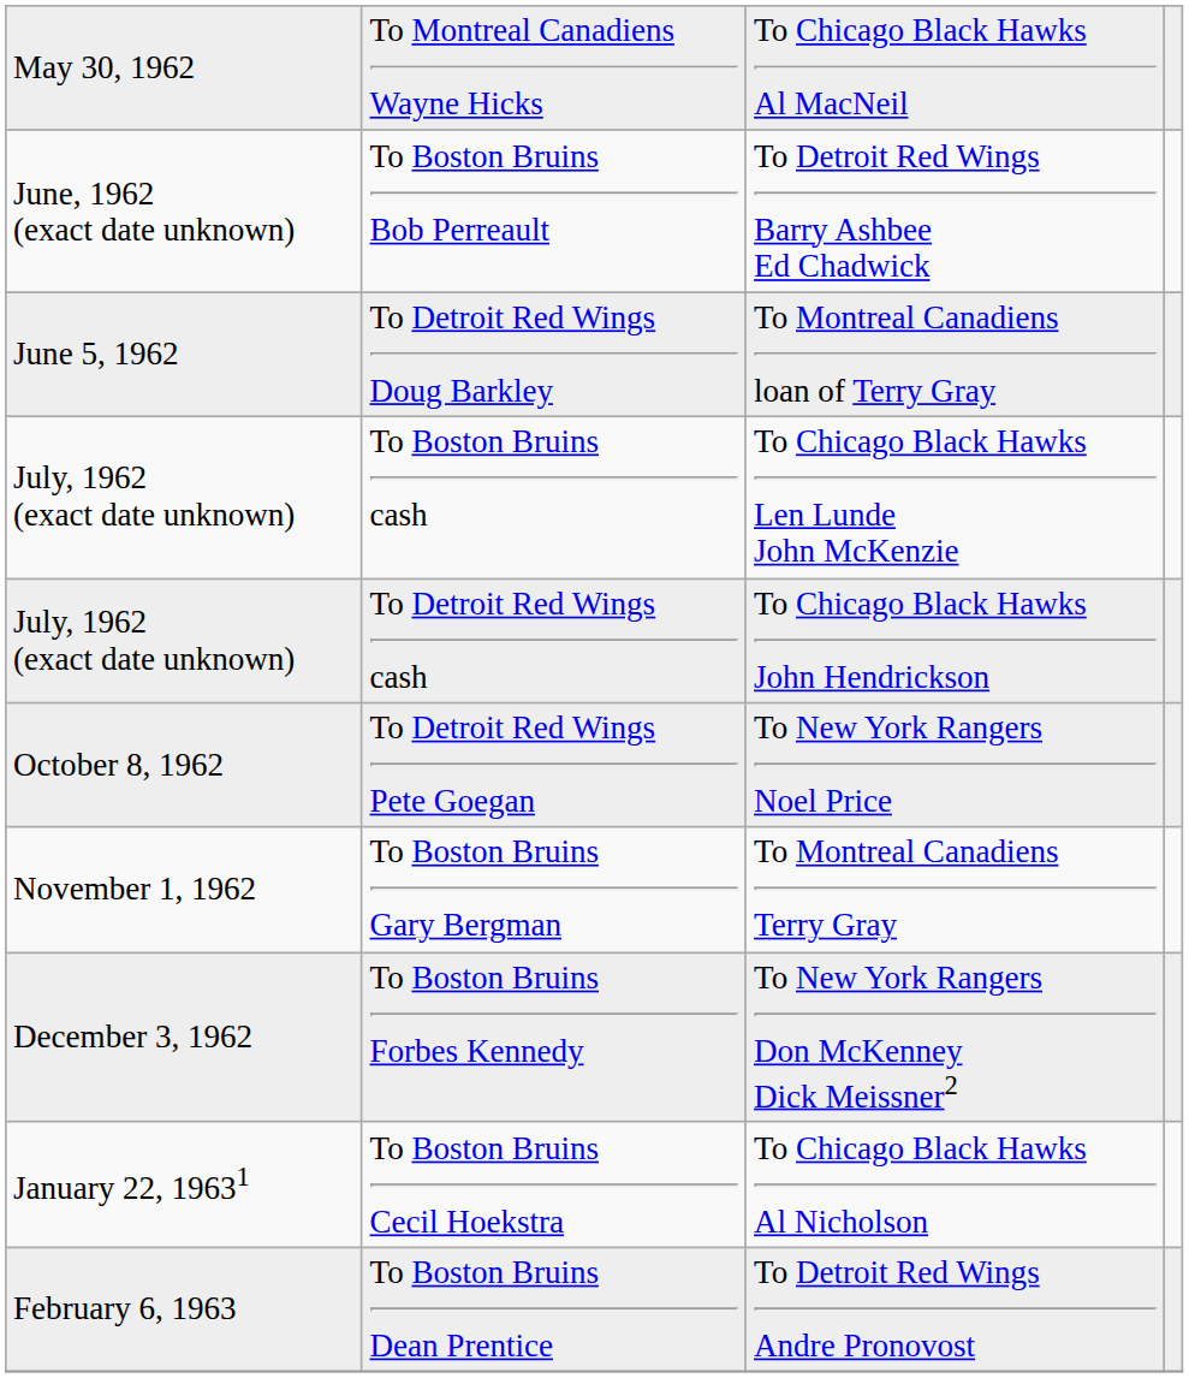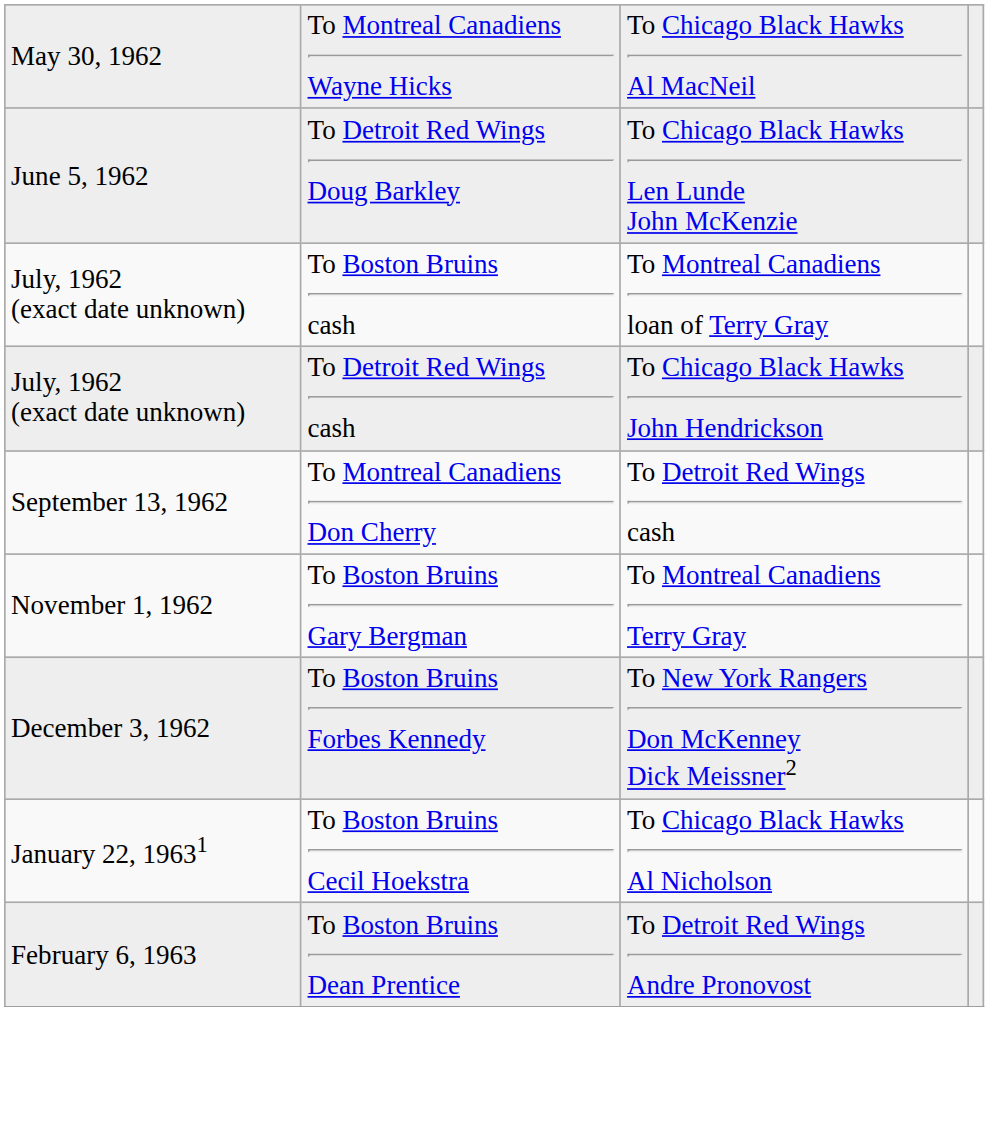- row: June, 1962 (exact date unknown) | To Boston Bruins Bob Perreault | To Detroit Red Wings Barry Ashbee Ed Chadwick
To Detroit Red Wings Doug Barkley | column 3: To Montreal Canadiens loan of Terry Gray -> To Chicago Black Hawks Len Lunde John McKenzie
To Boston Bruins cash | column 3: To Chicago Black Hawks Len Lunde John McKenzie -> To Montreal Canadiens loan of Terry Gray
+ row: September 13, 1962 | To Montreal Canadiens Don Cherry | To Detroit Red Wings cash
- row: October 8, 1962 | To Detroit Red Wings Pete Goegan | To New York Rangers Noel Price
